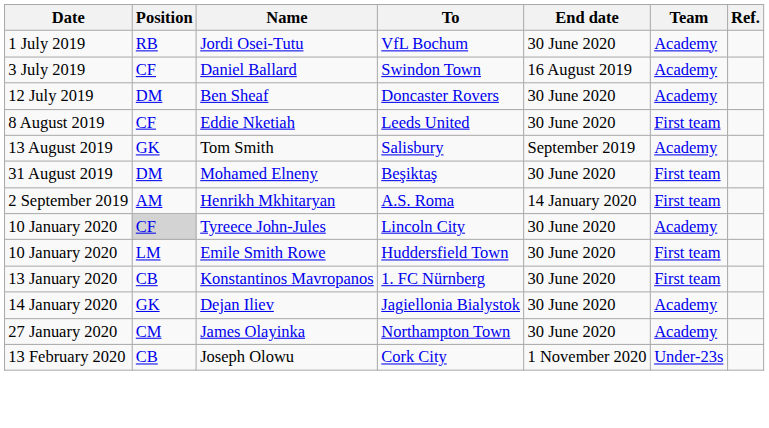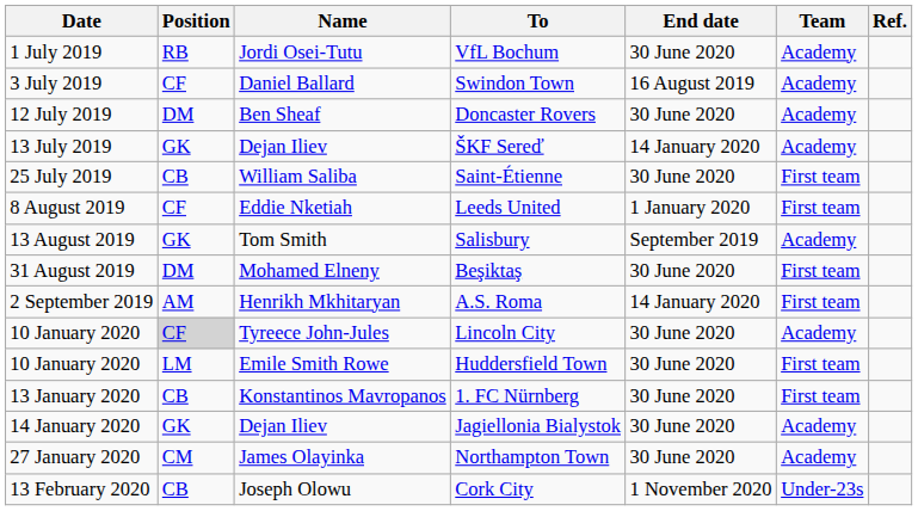+ row: 13 July 2019 | GK | Dejan Iliev | ŠKF Sereď | 14 January 2020 | Academy
+ row: 25 July 2019 | CB | William Saliba | Saint-Étienne | 30 June 2020 | First team
Leeds United | End date: 30 June 2020 -> 1 January 2020
